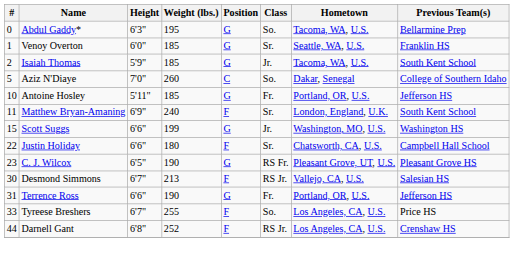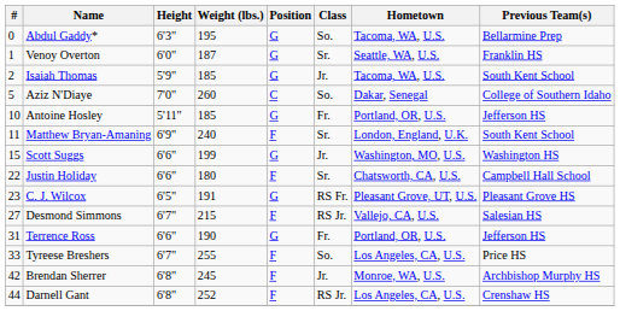Venoy Overton | Weight (lbs.): 185 -> 187
C. J. Wilcox | Weight (lbs.): 190 -> 191
Desmond Simmons | #: 30 -> 27
Desmond Simmons | Weight (lbs.): 213 -> 215
+ row: 42 | Brendan Sherrer | 6'8" | 245 | F | Jr. | Monroe, WA, U.S. | Archbishop Murphy HS
